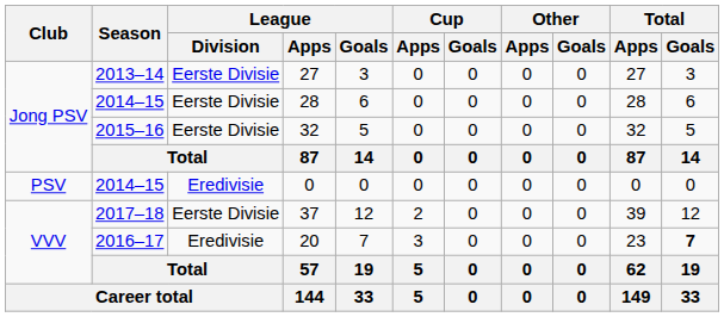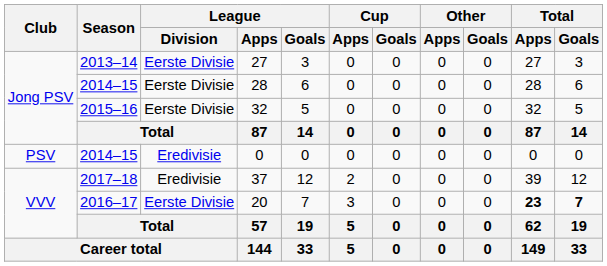37 | League / Division: Eerste Divisie -> Eredivisie
20 | League / Division: Eredivisie -> Eerste Divisie
20 | Total / Apps: normal -> bold
